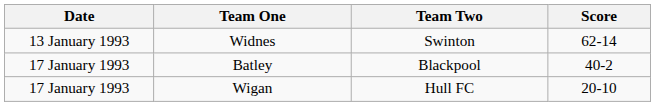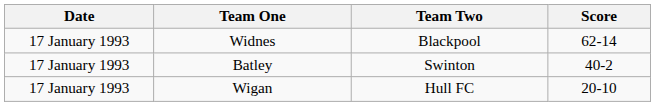Widnes | Date: 13 January 1993 -> 17 January 1993
Widnes | Team Two: Swinton -> Blackpool
Batley | Team Two: Blackpool -> Swinton
